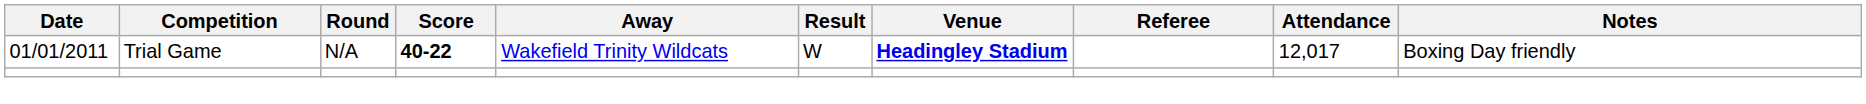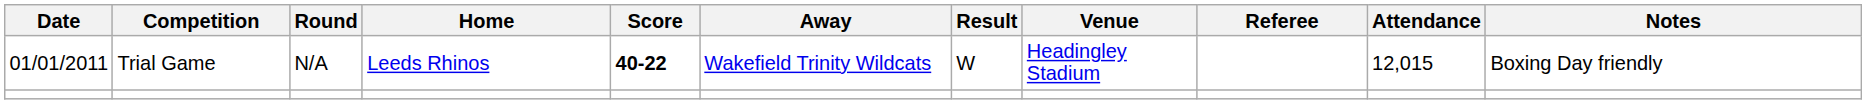+ column: Home | Leeds Rhinos
Trial Game | Venue: bold -> normal
Trial Game | Attendance: 12,017 -> 12,015
